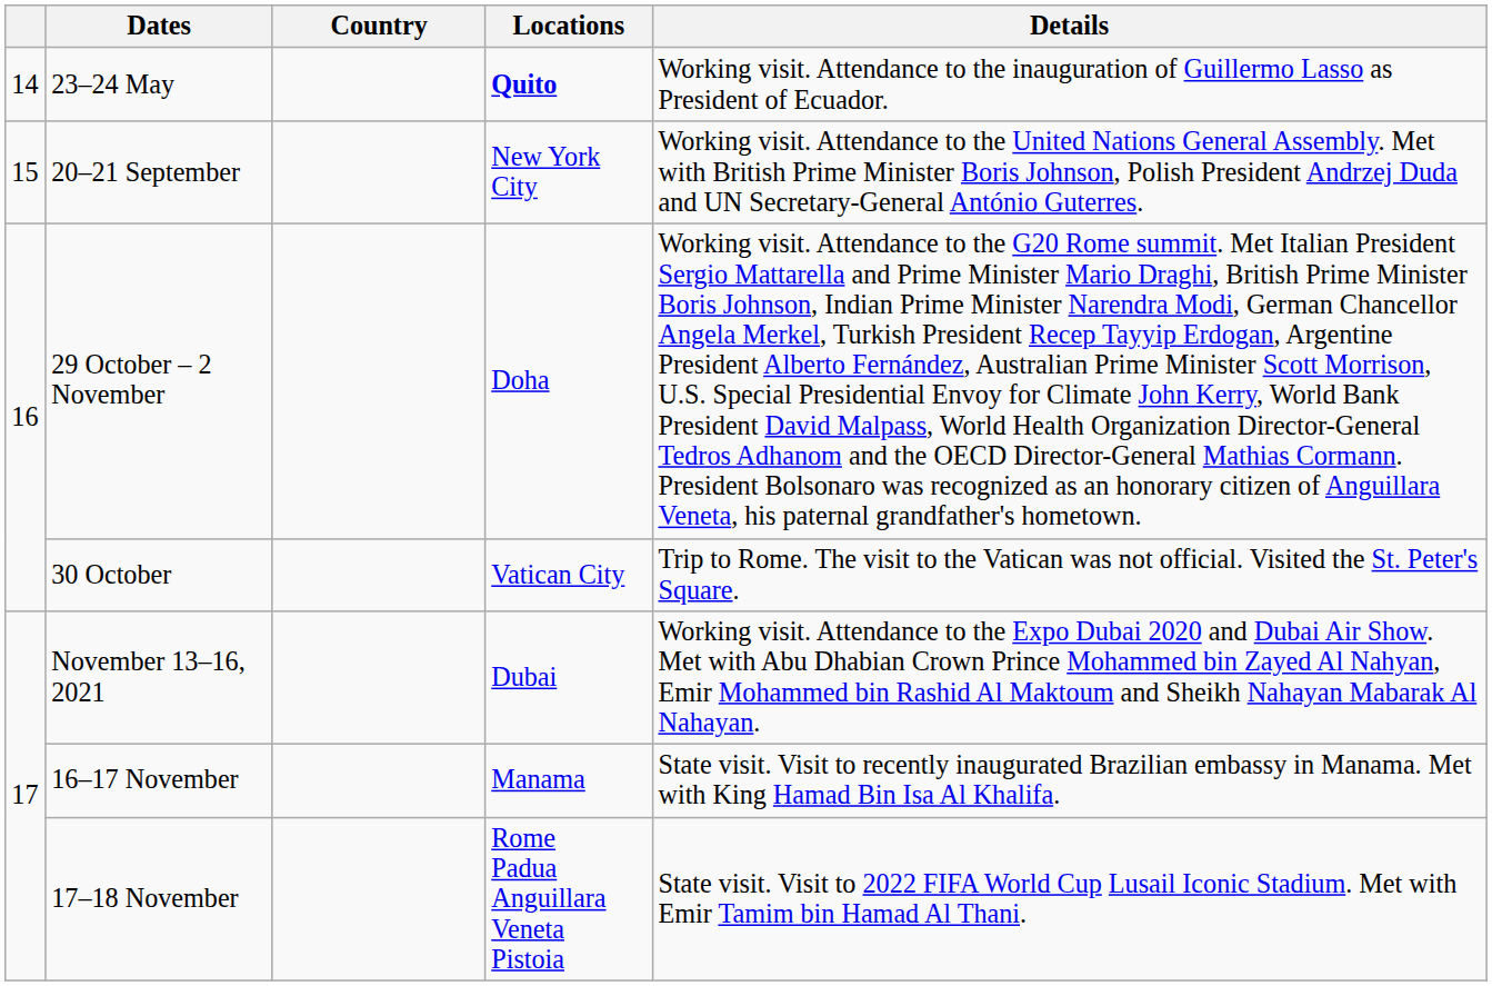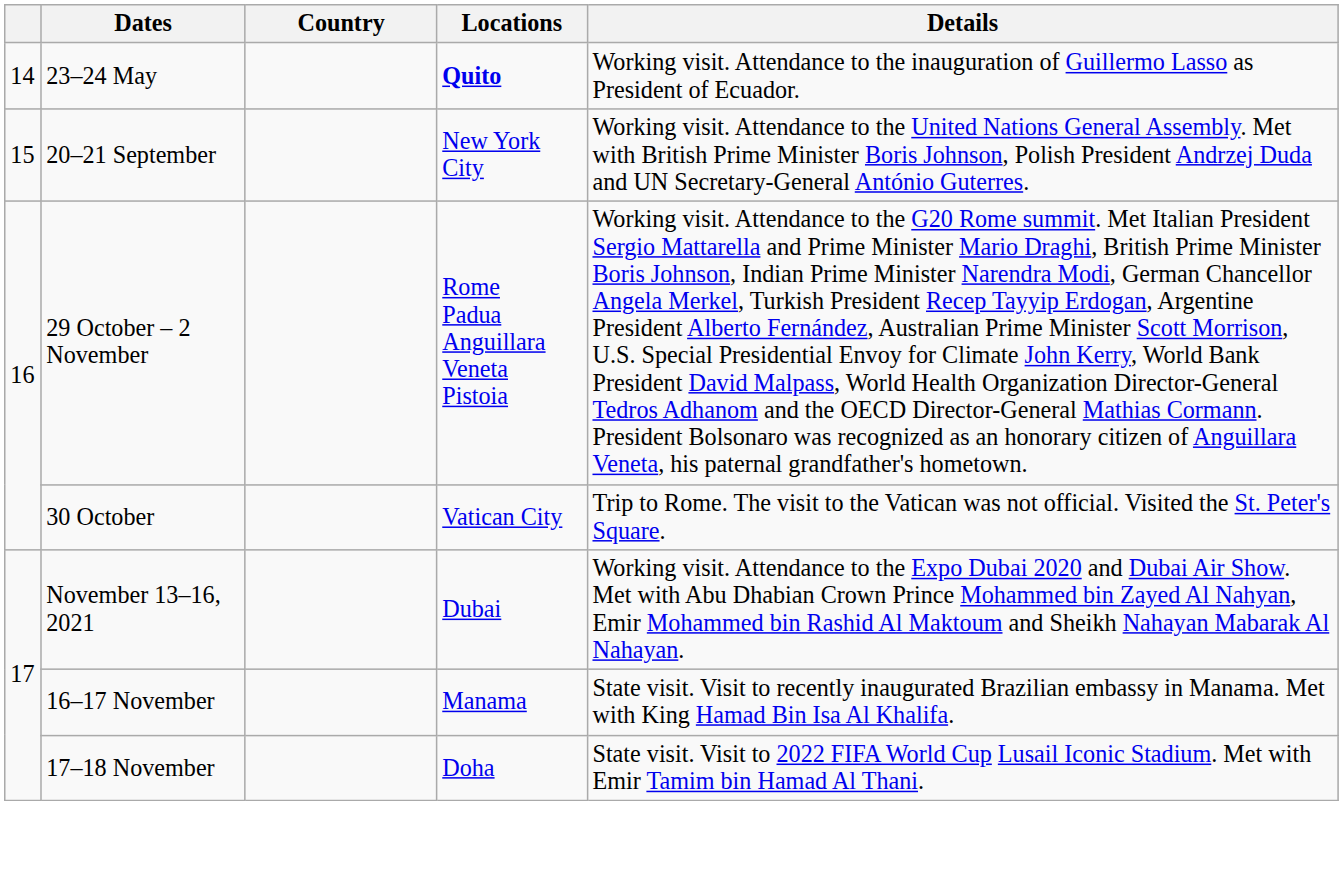29 October – 2 November | Locations: Doha -> Rome Padua Anguillara Veneta Pistoia
17–18 November | Locations: Rome Padua Anguillara Veneta Pistoia -> Doha
